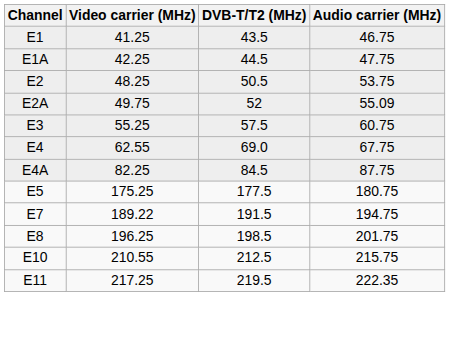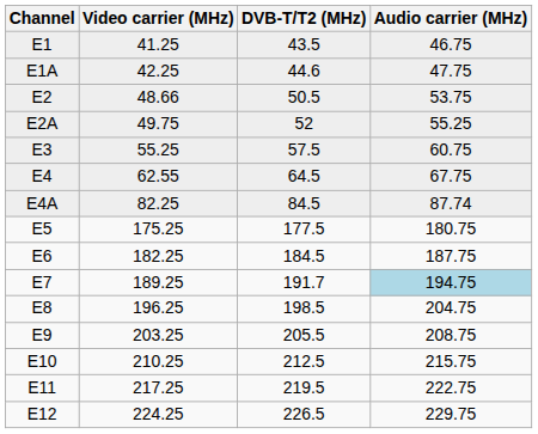E1A | DVB-T/T2 (MHz): 44.5 -> 44.6
E2 | Video carrier (MHz): 48.25 -> 48.66
E2A | Audio carrier (MHz): 55.09 -> 55.25
E4 | DVB-T/T2 (MHz): 69.0 -> 64.5
E4A | Audio carrier (MHz): 87.75 -> 87.74
+ row: E6 | 182.25 | 184.5 | 187.75
E7 | Video carrier (MHz): 189.22 -> 189.25
E7 | DVB-T/T2 (MHz): 191.5 -> 191.7
E7 | Audio carrier (MHz): no background -> lightblue background
E8 | Audio carrier (MHz): 201.75 -> 204.75
+ row: E9 | 203.25 | 205.5 | 208.75
E10 | Video carrier (MHz): 210.55 -> 210.25
E11 | Audio carrier (MHz): 222.35 -> 222.75
+ row: E12 | 224.25 | 226.5 | 229.75
